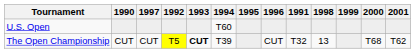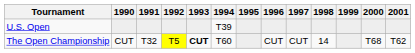columns swapped: 1991 <-> 1997
U.S. Open | 1994: T60 -> T39
The Open Championship | 1994: T39 -> T60
The Open Championship | 1998: 13 -> 14
